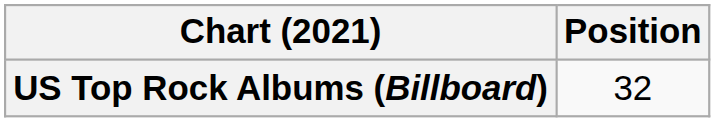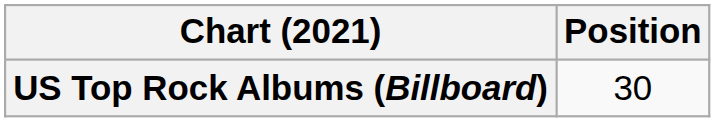US Top Rock Albums (Billboard) | Position: 32 -> 30
